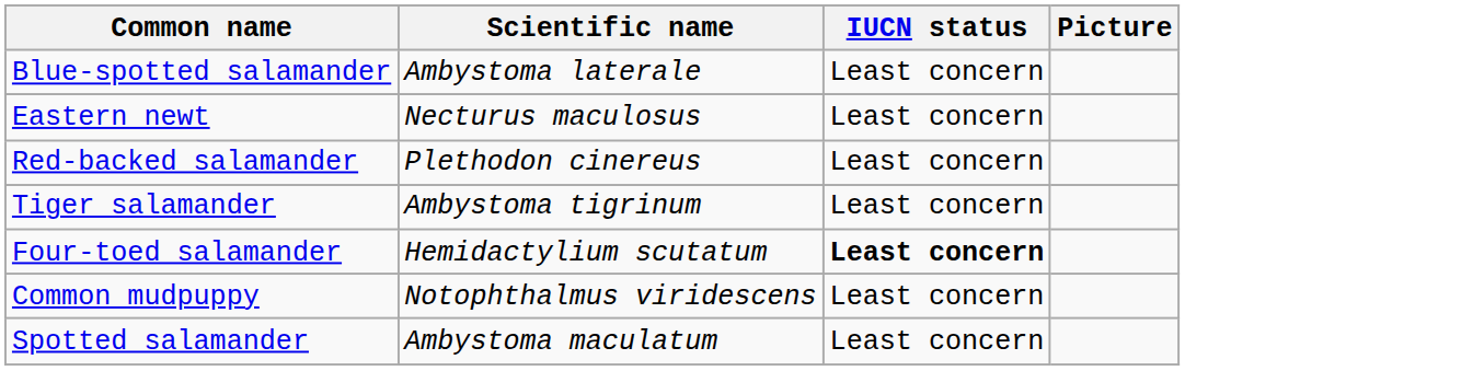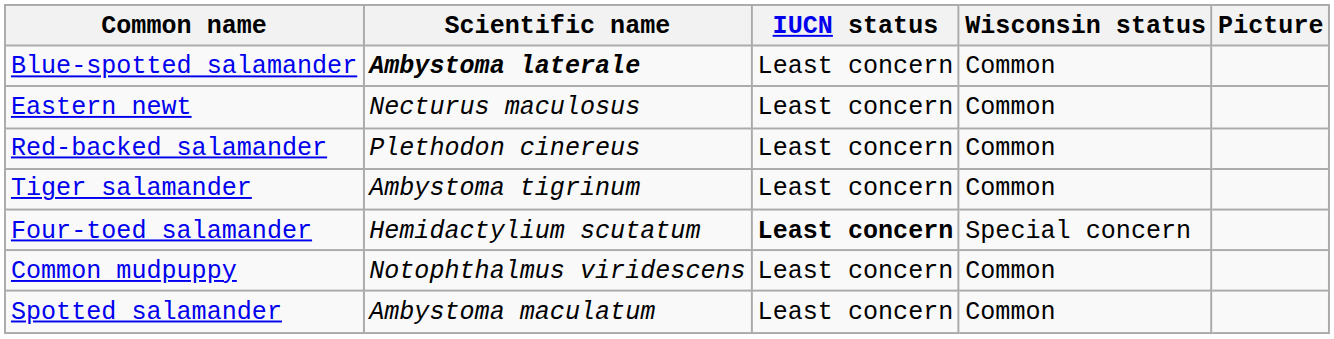+ column: Wisconsin status | Common | Common | Common | Common | Special concern | Common | Common
Blue-spotted salamander | Scientific name: normal -> bold
